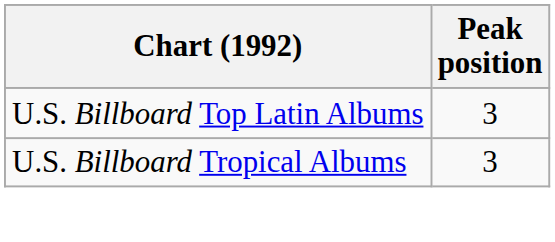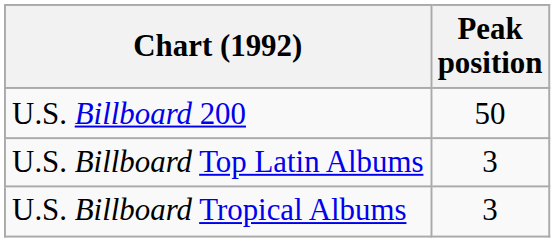+ row: U.S. Billboard 200 | 50
